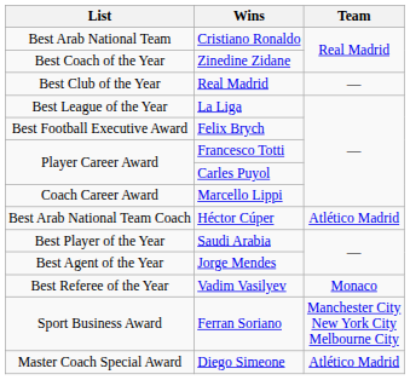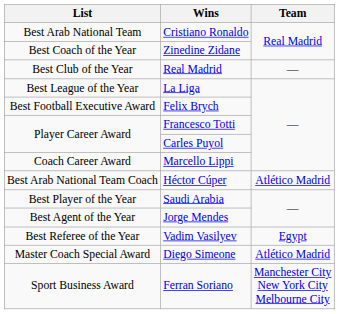Vadim Vasilyev | Team: Monaco -> Egypt
rows swapped: Ferran Soriano <-> Diego Simeone
